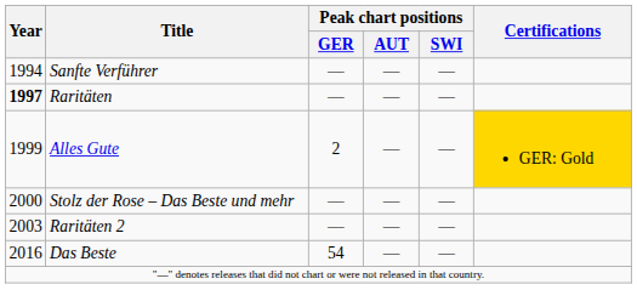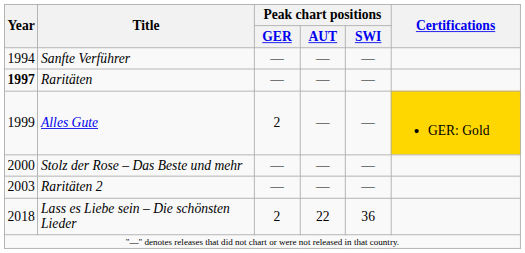- row: 2016 | Das Beste | 54 | — | —
+ row: 2018 | Lass es Liebe sein – Die schönsten Lieder | 2 | 22 | 36
